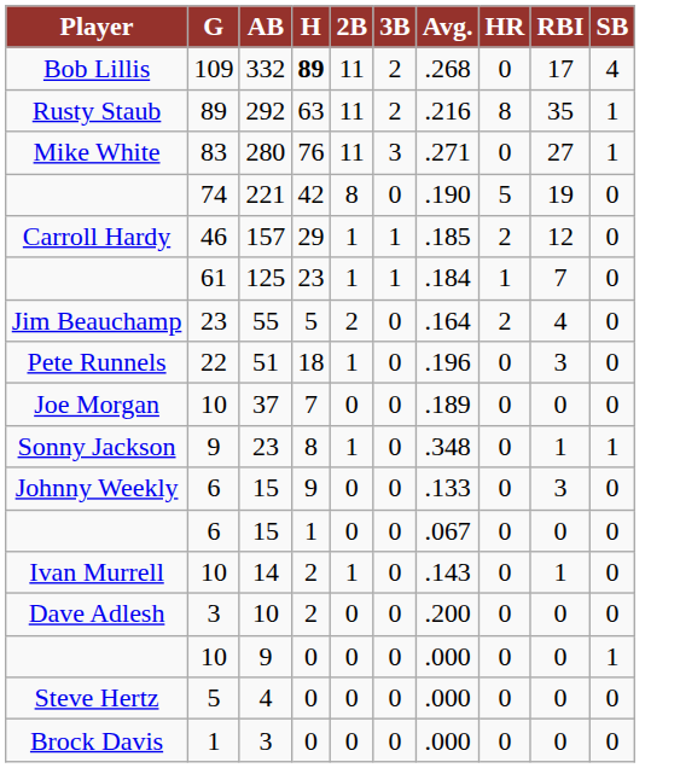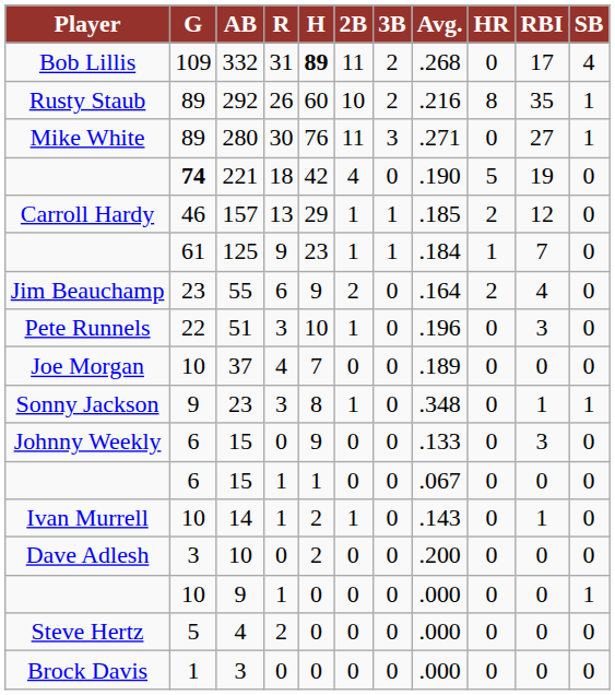+ column: R | 31 | 26 | 30 | 18 | 13 | 9 | 6 | 3 | 4 | 3 | 0 | 1 | 1 | 0 | 1 | 2 | 0
292 | H: 63 -> 60
292 | 2B: 11 -> 10
280 | G: 83 -> 89
221 | G: normal -> bold
221 | 2B: 8 -> 4
55 | H: 5 -> 9
51 | H: 18 -> 10
